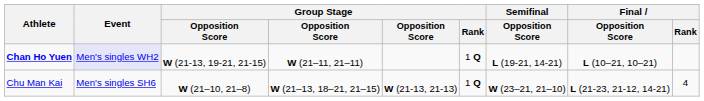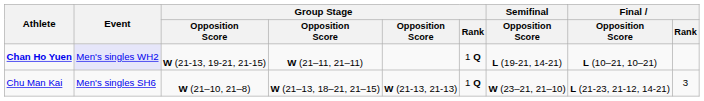Chu Man Kai | Final / Rank: 4 -> 3
